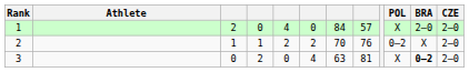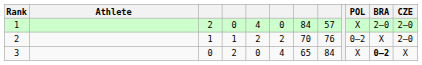3 | column 7: 63 -> 65
3 | column 8: 81 -> 84
3 | CZE: 2–0 -> X
